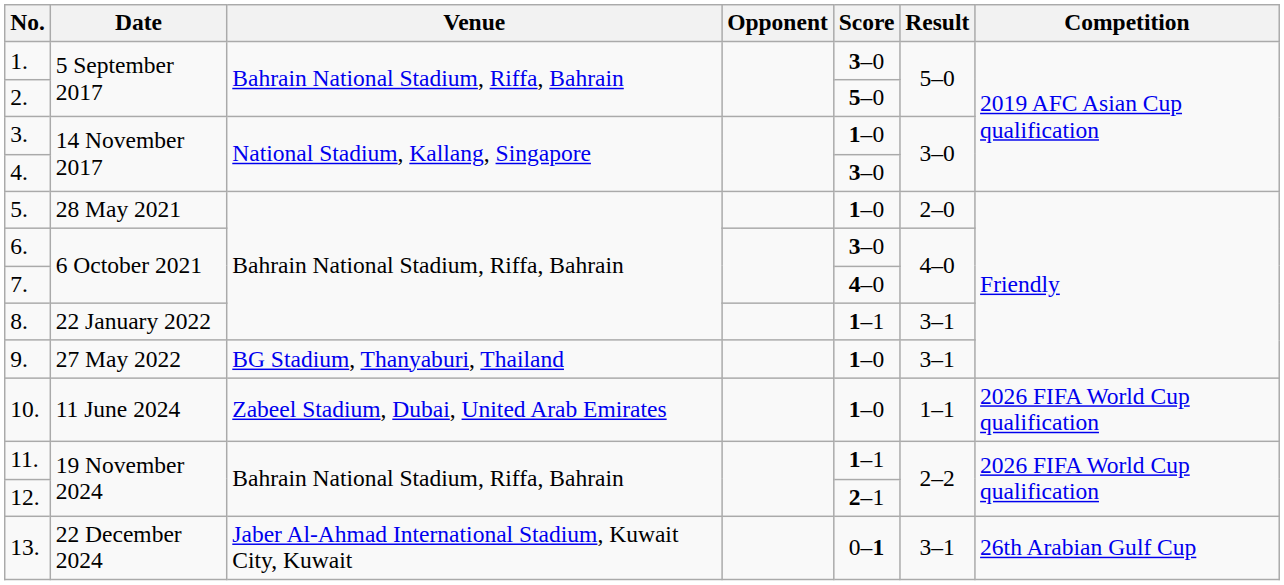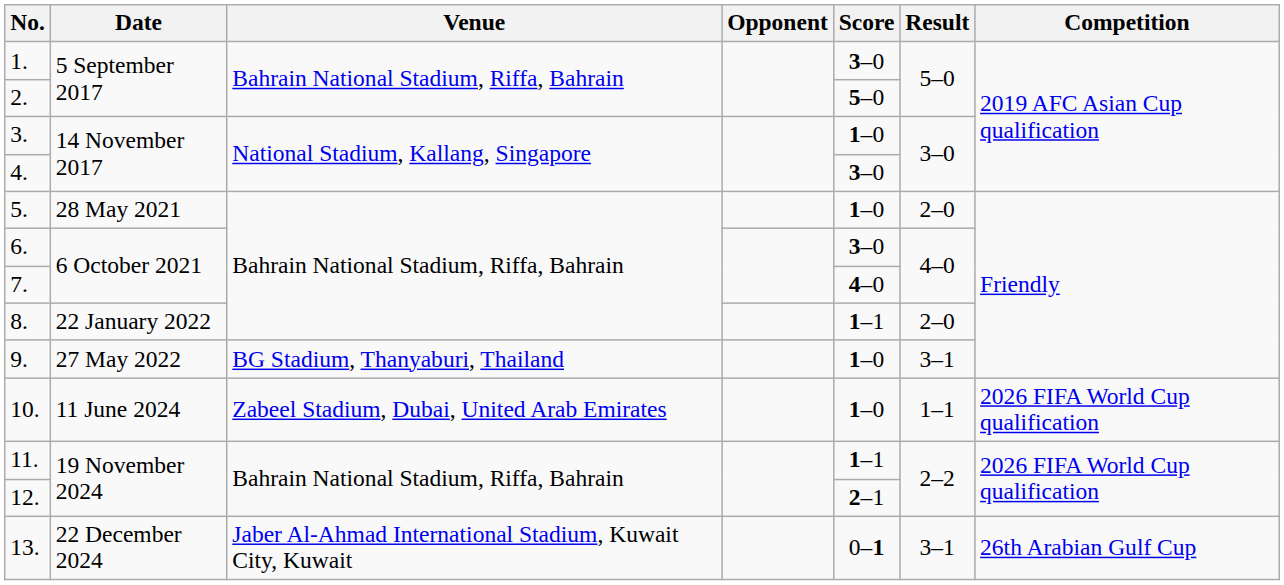8. | Result: 3–1 -> 2–0
